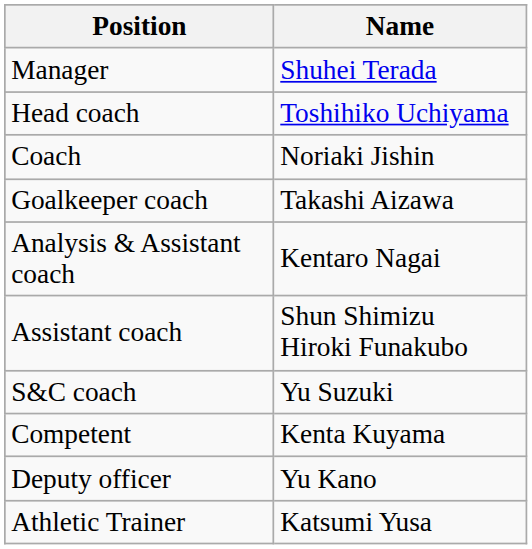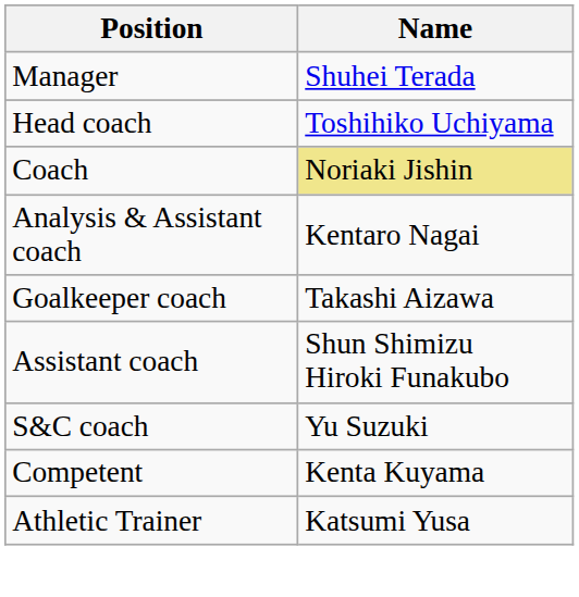Coach | Name: no background -> khaki background
rows swapped: Goalkeeper coach <-> Analysis & Assistant coach
- row: Deputy officer | Yu Kano
